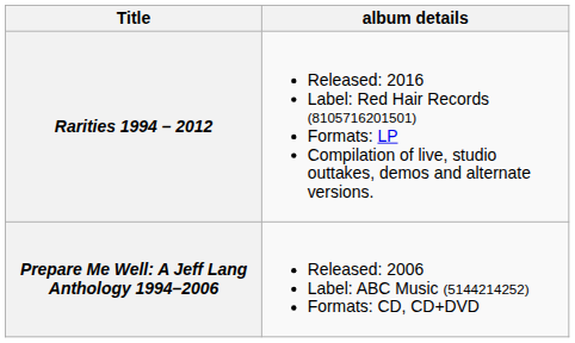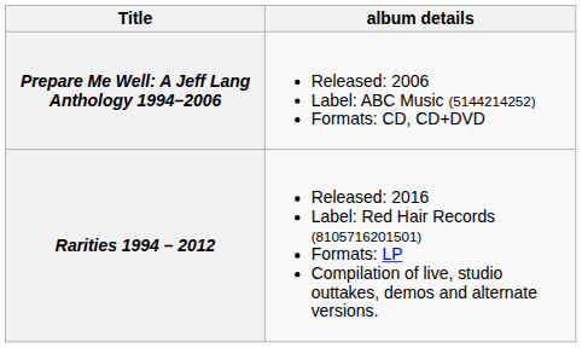rows swapped: Prepare Me Well: A Jeff Lang Anthology 1994–2006 <-> Rarities 1994 – 2012
